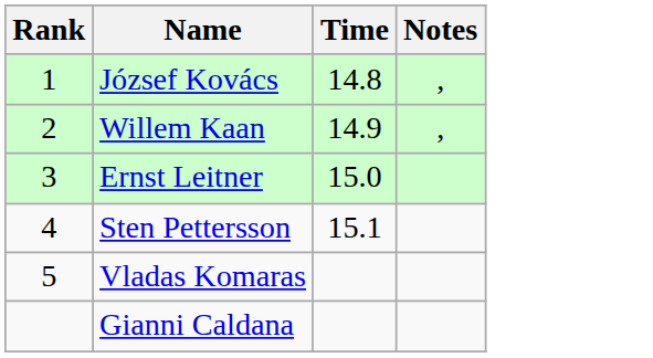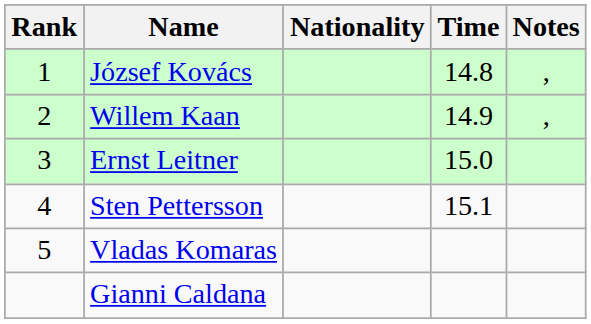+ column: Nationality
